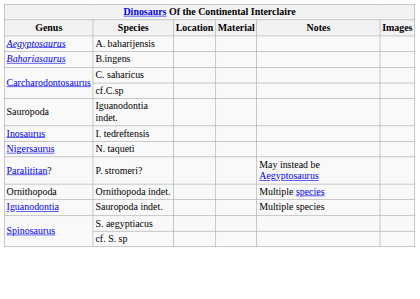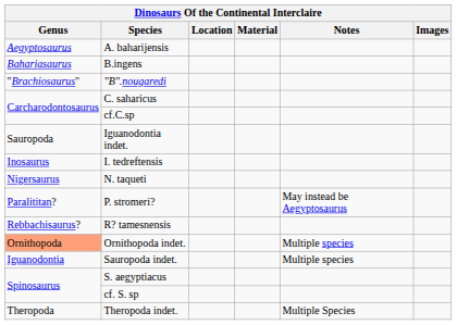+ row: "Brachiosaurus" | "B".nougaredi
+ row: Rebbachisaurus? | R? tamesnensis
Ornithopoda indet. | Genus: no background -> lightsalmon background
+ row: Theropoda | Theropoda indet. | Multiple Species
